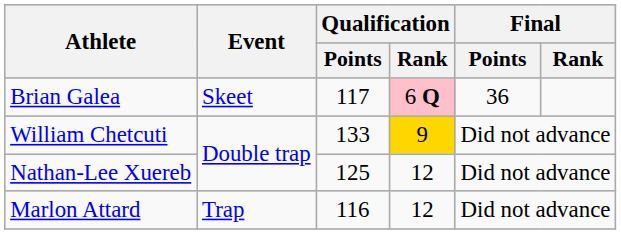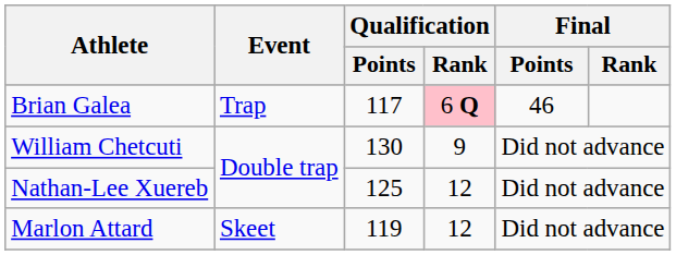Brian Galea | Event: Skeet -> Trap
Brian Galea | Final / Points: 36 -> 46
William Chetcuti | Qualification / Points: 133 -> 130
William Chetcuti | Qualification / Rank: gold background -> no background
Marlon Attard | Event: Trap -> Skeet
Marlon Attard | Qualification / Points: 116 -> 119
